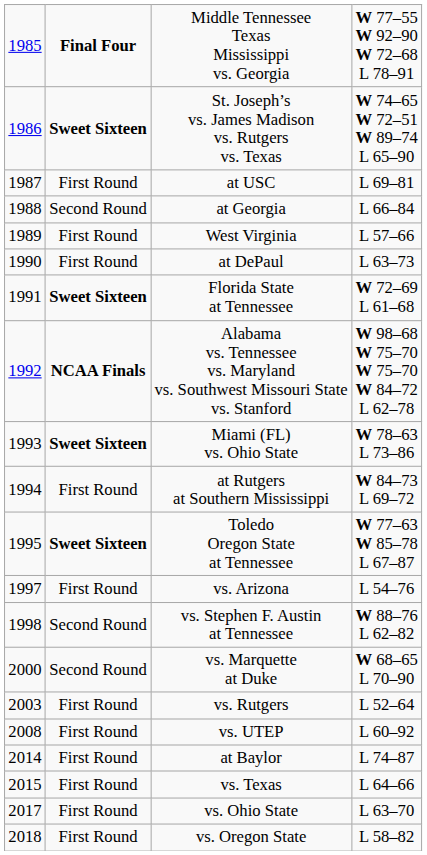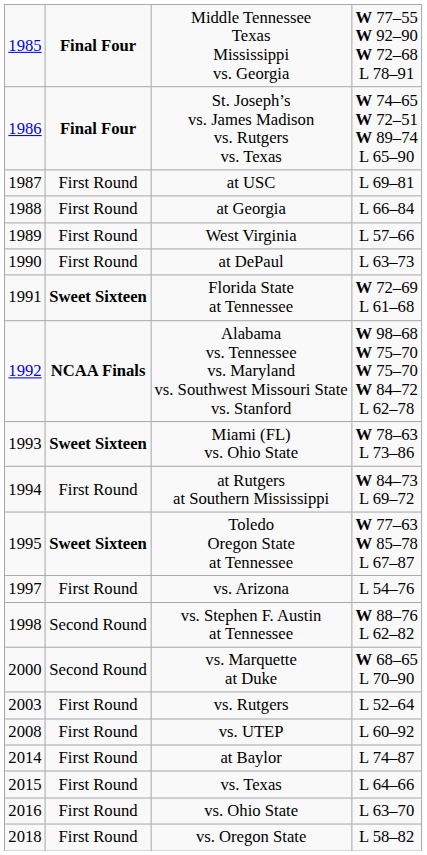St. Joseph’s vs. James Madison vs. Rutgers vs. Texas | column 2: Sweet Sixteen -> Final Four
at Georgia | column 2: Second Round -> First Round
vs. Ohio State | column 1: 2017 -> 2016
